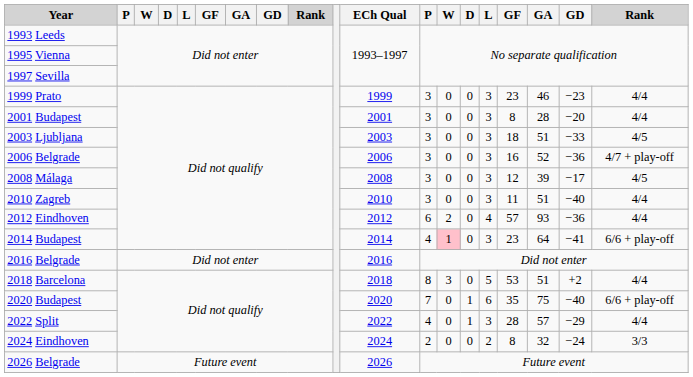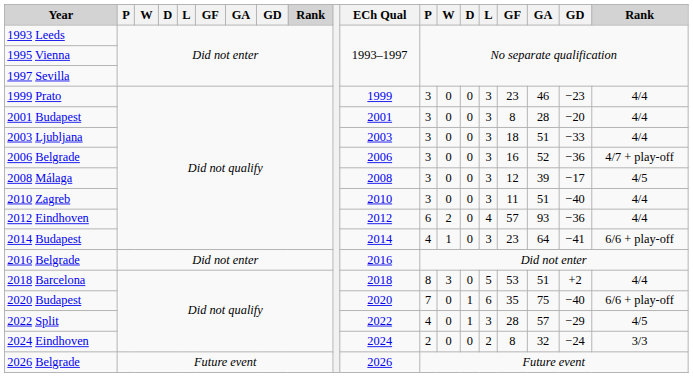2003 Ljubljana | column 19: 4/5 -> 4/4
2014 Budapest | column 13: pink background -> no background
2022 Split | column 19: 4/4 -> 4/5
